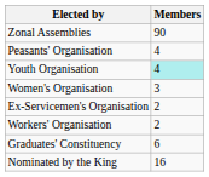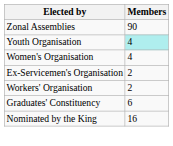- row: Peasants' Organisation | 4
Women's Organisation | Members: 3 -> 4
